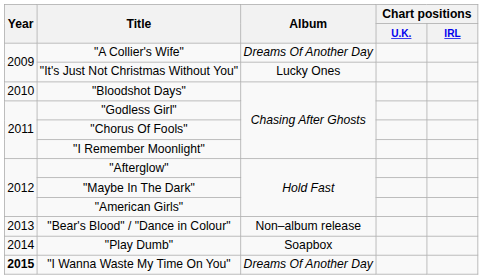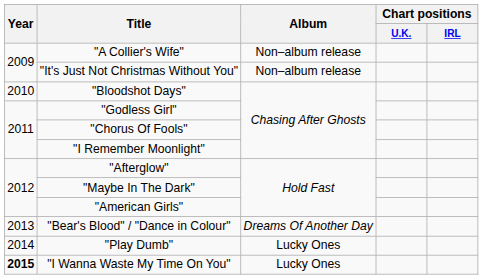"A Collier's Wife" | Album: Dreams Of Another Day -> Non–album release
"It's Just Not Christmas Without You" | Album: Lucky Ones -> Non–album release
"Bear's Blood" / "Dance in Colour" | Album: Non–album release -> Dreams Of Another Day
"Play Dumb" | Album: Soapbox -> Lucky Ones
"I Wanna Waste My Time On You" | Album: Dreams Of Another Day -> Lucky Ones
